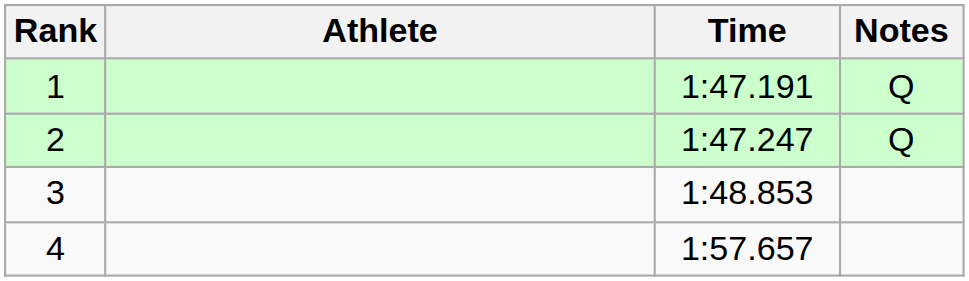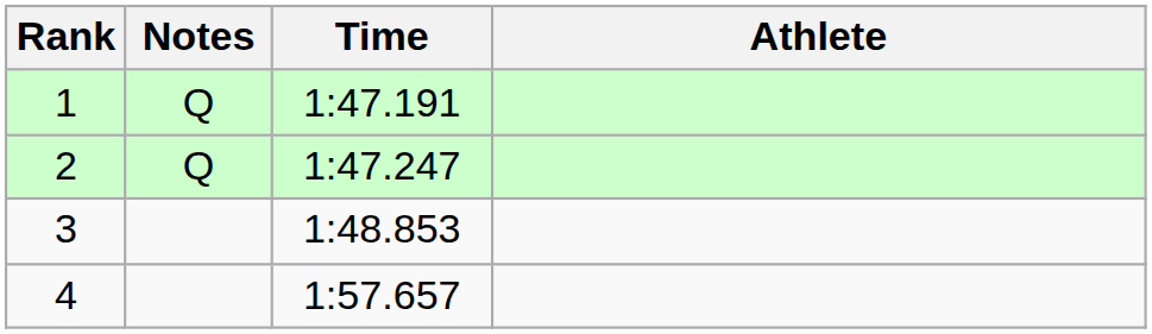columns swapped: Athlete <-> Notes
